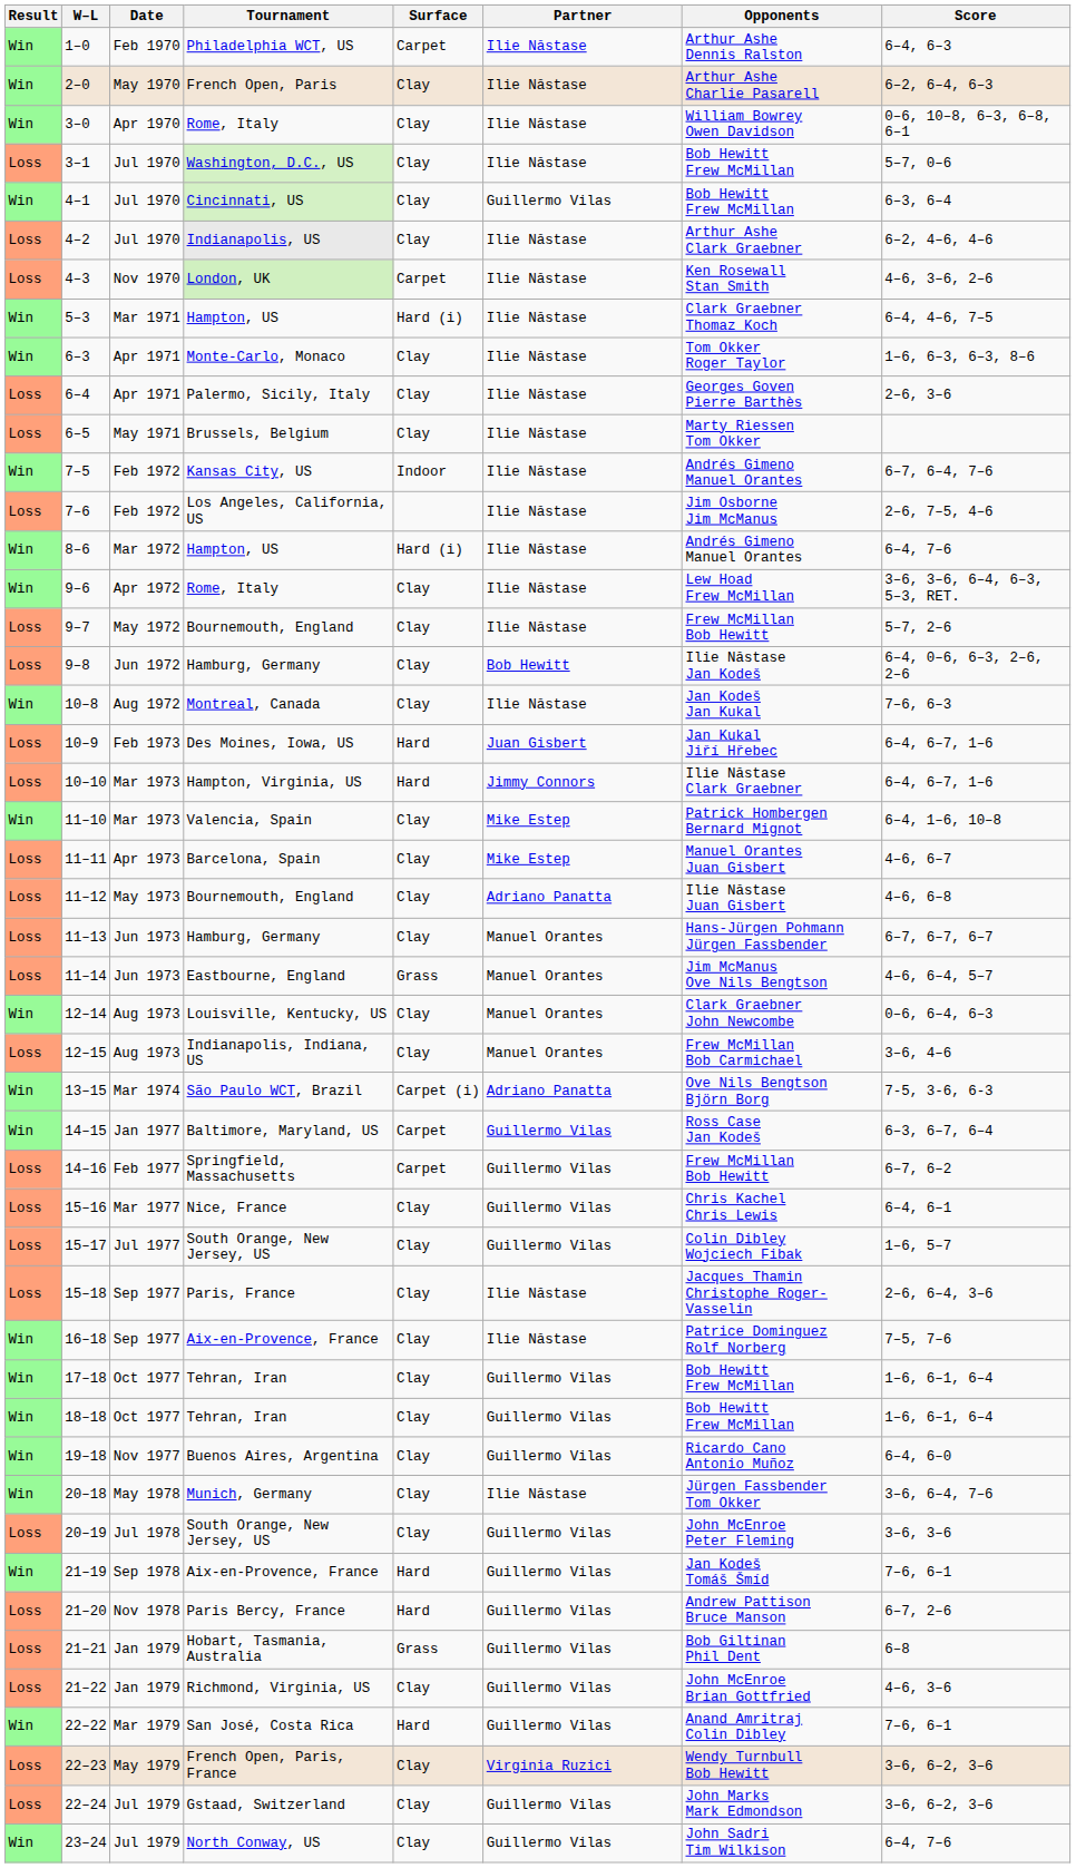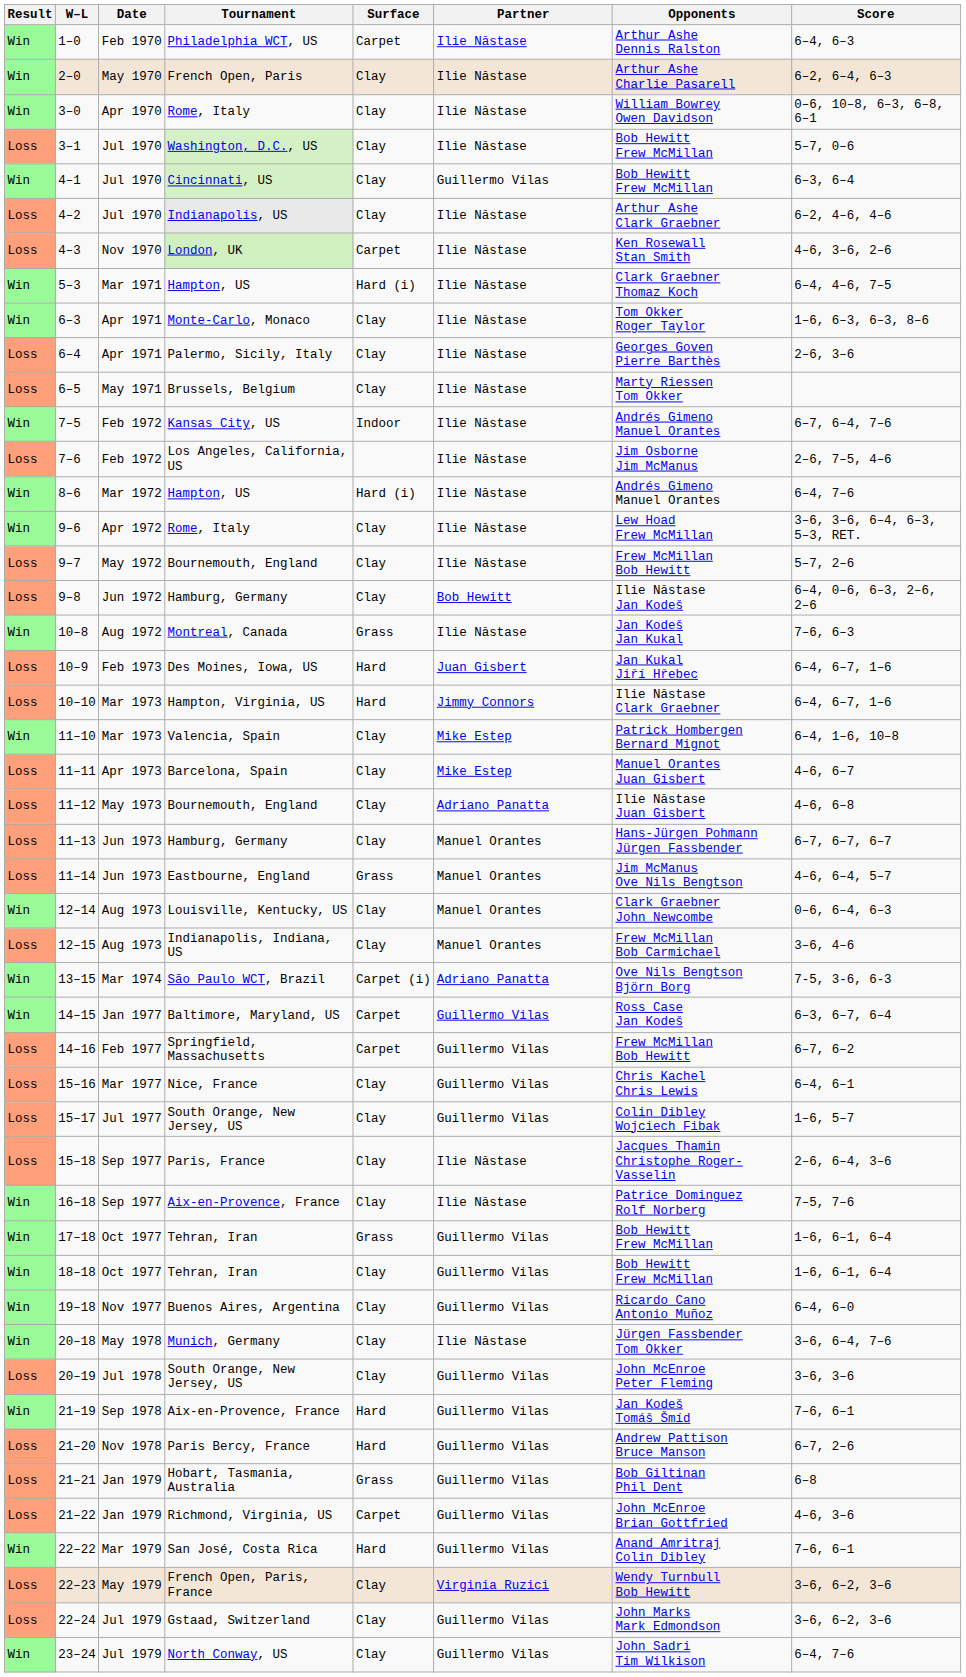10–8 | Surface: Clay -> Grass
17–18 | Surface: Clay -> Grass
21–22 | Surface: Clay -> Carpet
